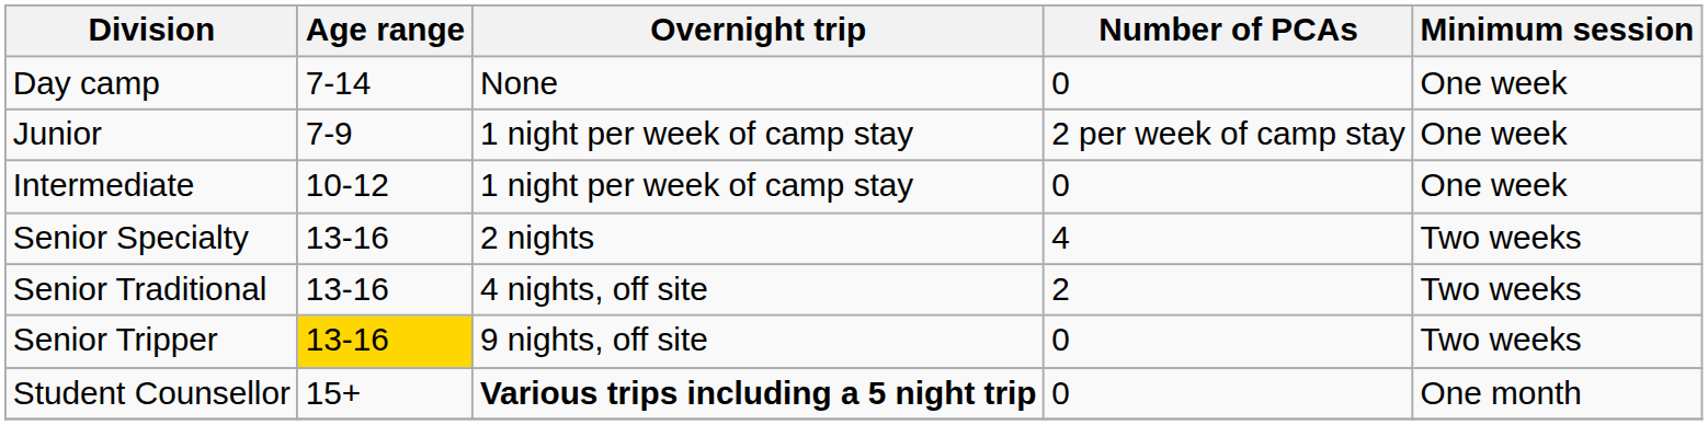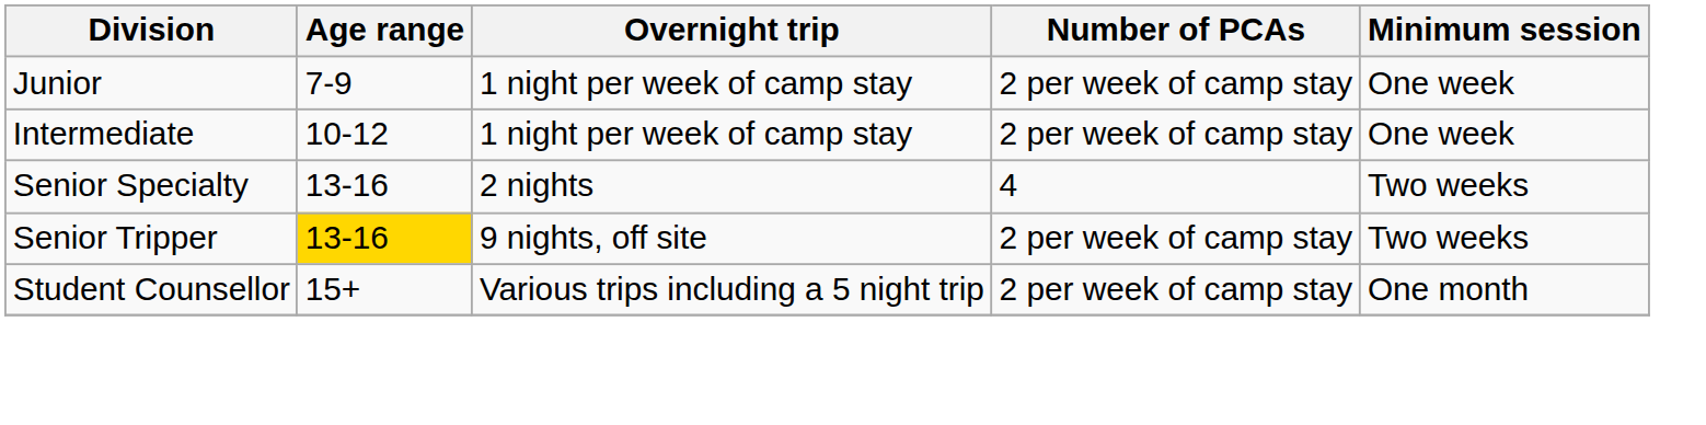- row: Day camp | 7-14 | None | 0 | One week
Intermediate | Number of PCAs: 0 -> 2 per week of camp stay
- row: Senior Traditional | 13-16 | 4 nights, off site | 2 | Two weeks
Senior Tripper | Number of PCAs: 0 -> 2 per week of camp stay
Student Counsellor | Overnight trip: bold -> normal
Student Counsellor | Number of PCAs: 0 -> 2 per week of camp stay
